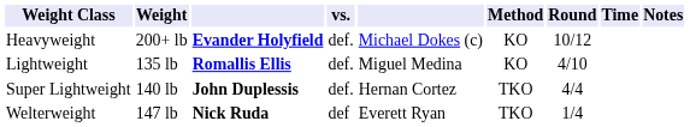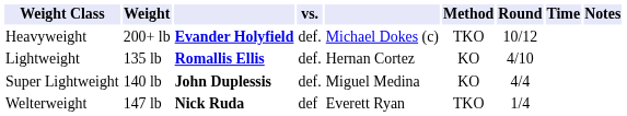Heavyweight | Method: KO -> TKO
Lightweight | column 5: Miguel Medina -> Hernan Cortez
Super Lightweight | column 5: Hernan Cortez -> Miguel Medina
Super Lightweight | Method: TKO -> KO
